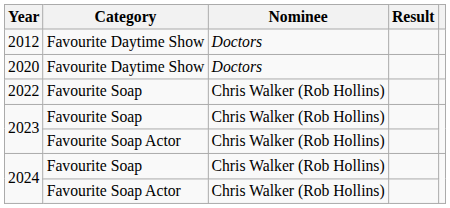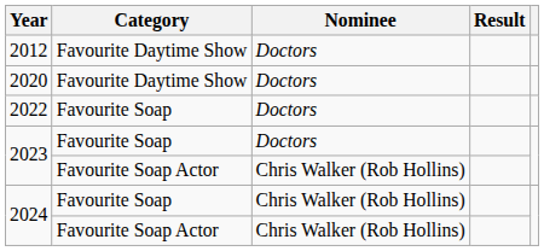2022 | Nominee: Chris Walker (Rob Hollins) -> Doctors
2023 / Favourite Soap | Nominee: Chris Walker (Rob Hollins) -> Doctors
